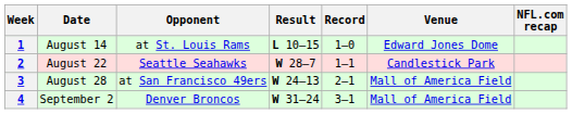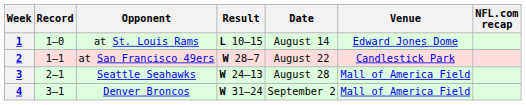columns swapped: Date <-> Record
2 | Opponent: Seattle Seahawks -> at San Francisco 49ers
3 | Opponent: at San Francisco 49ers -> Seattle Seahawks
